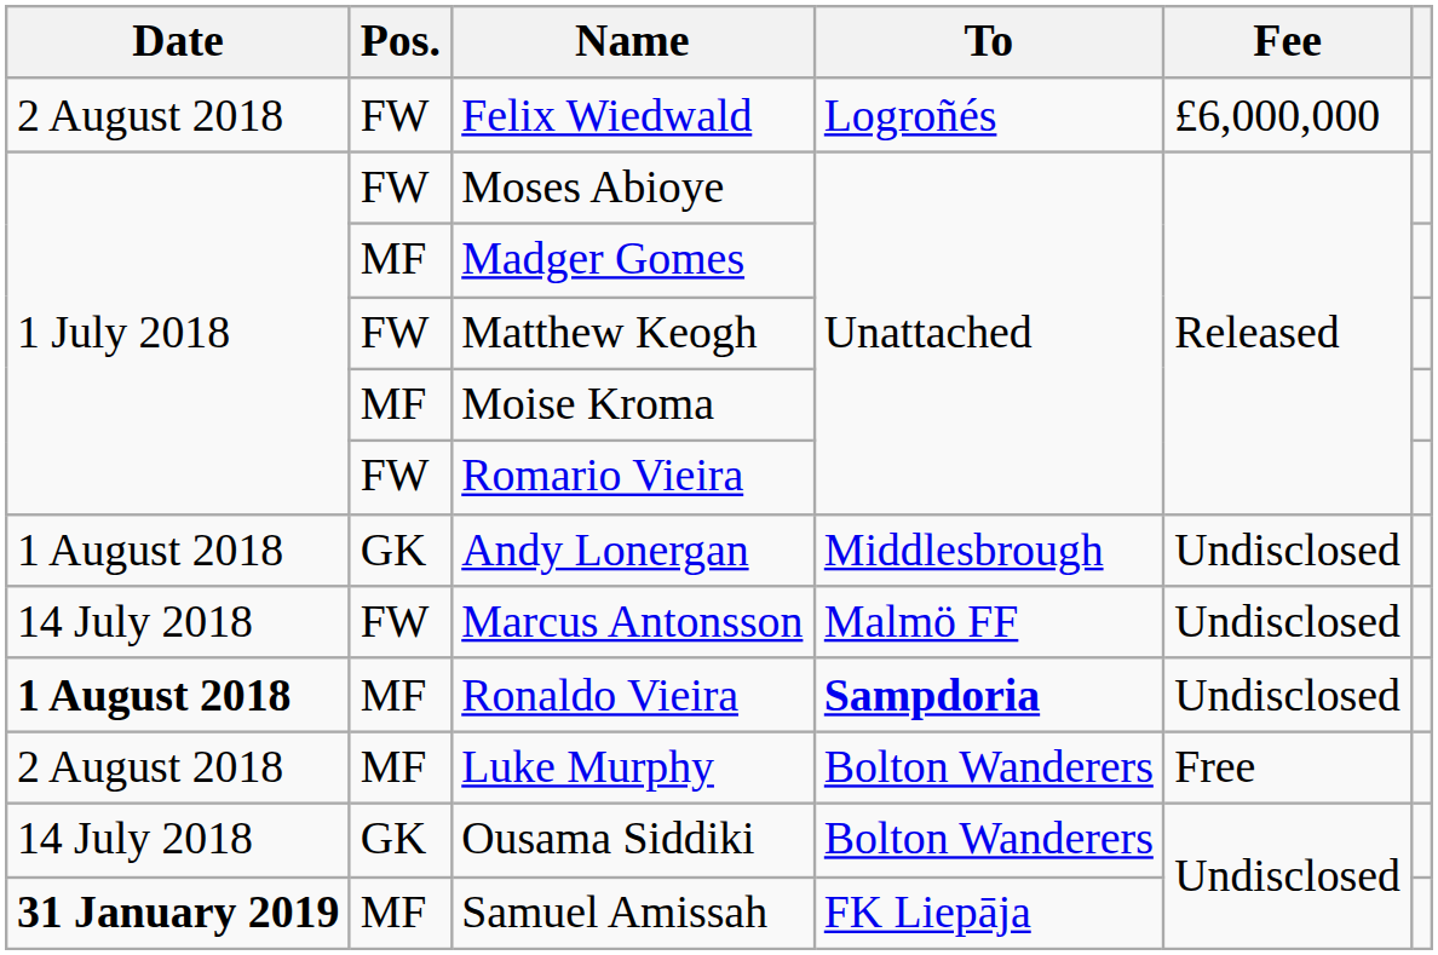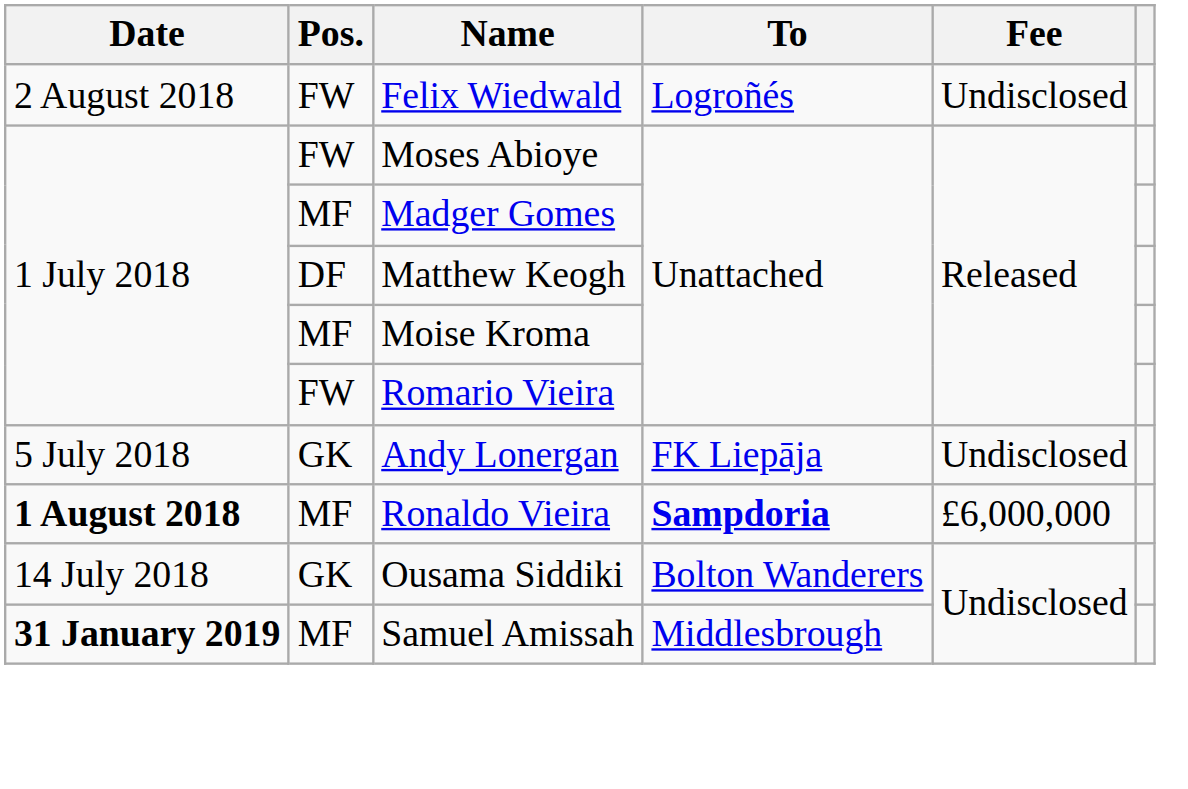Felix Wiedwald | Fee: £6,000,000 -> Undisclosed
Matthew Keogh | Pos.: FW -> DF
Andy Lonergan | Date: 1 August 2018 -> 5 July 2018
Andy Lonergan | To: Middlesbrough -> FK Liepāja
- row: 14 July 2018 | FW | Marcus Antonsson | Malmö FF | Undisclosed
Ronaldo Vieira | Fee: Undisclosed -> £6,000,000
- row: 2 August 2018 | MF | Luke Murphy | Bolton Wanderers | Free
Samuel Amissah | To: FK Liepāja -> Middlesbrough
